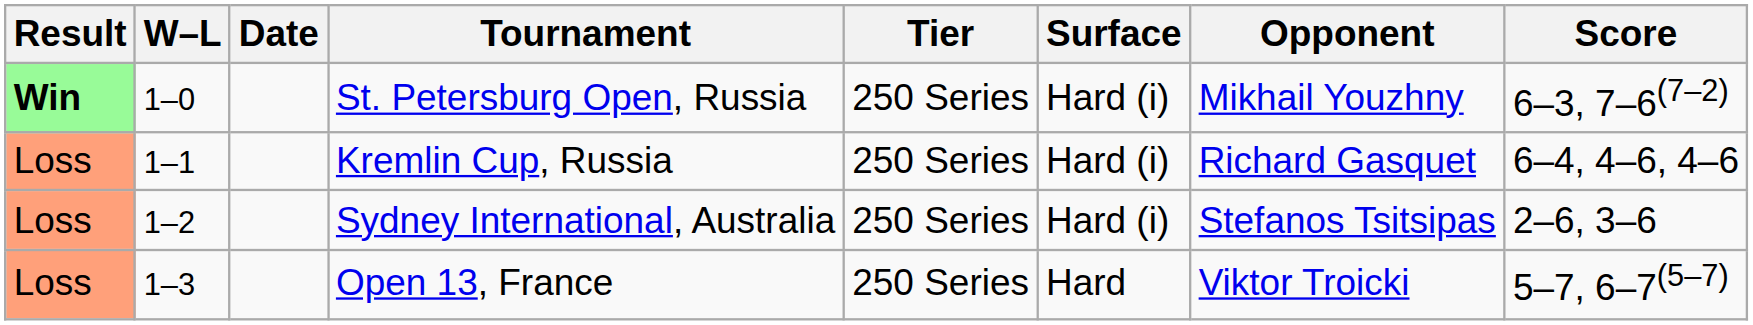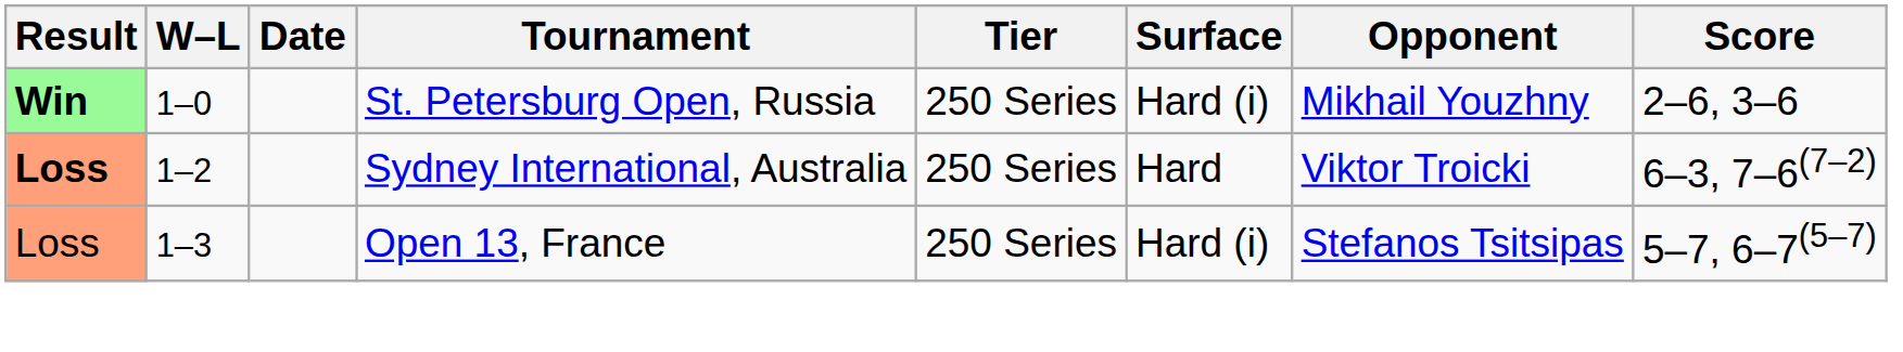St. Petersburg Open, Russia | Score: 6–3, 7–6(7–2) -> 2–6, 3–6
- row: Loss | 1–1 | Kremlin Cup, Russia | 250 Series | Hard (i) | Richard Gasquet | 6–4, 4–6, 4–6
Sydney International, Australia | Result: normal -> bold
Sydney International, Australia | Surface: Hard (i) -> Hard
Sydney International, Australia | Opponent: Stefanos Tsitsipas -> Viktor Troicki
Sydney International, Australia | Score: 2–6, 3–6 -> 6–3, 7–6(7–2)
Open 13, France | Surface: Hard -> Hard (i)
Open 13, France | Opponent: Viktor Troicki -> Stefanos Tsitsipas
